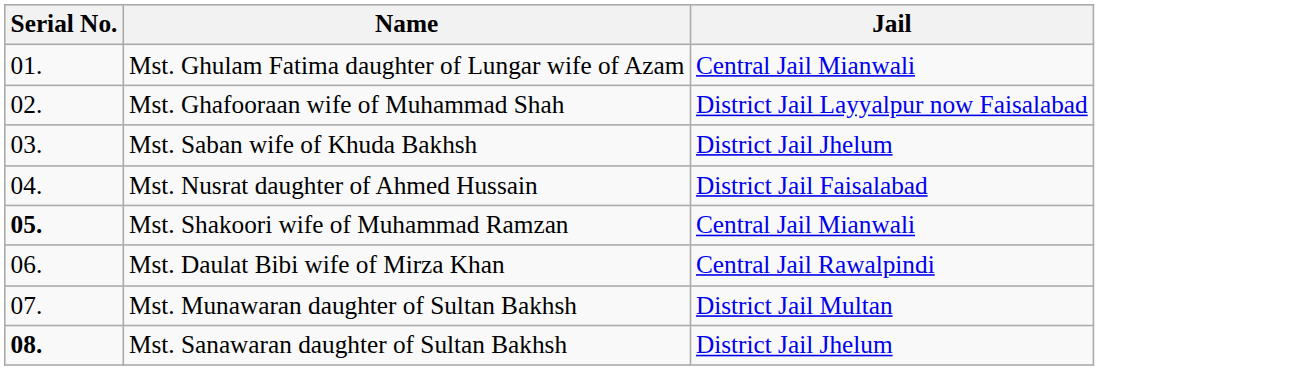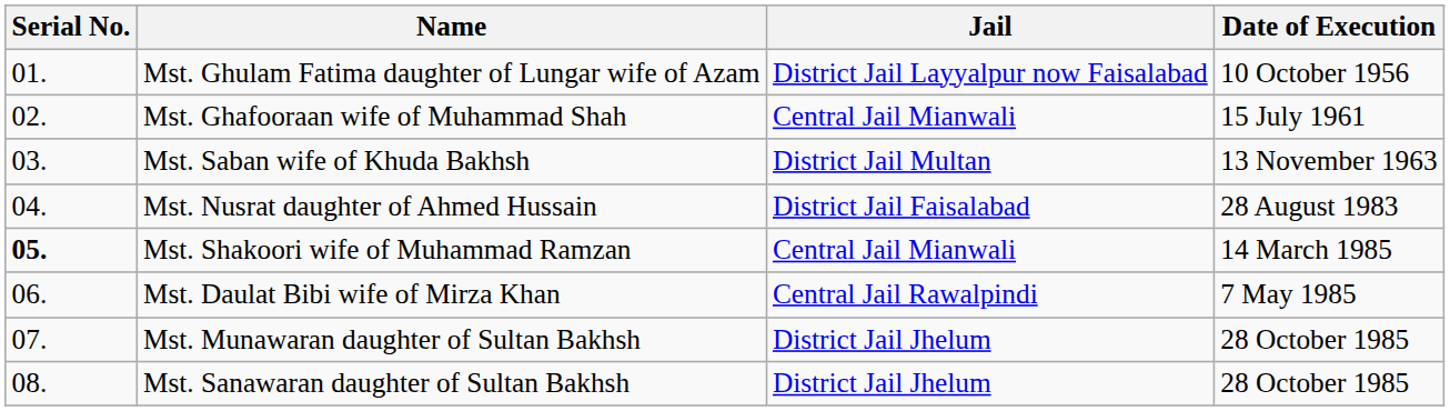+ column: Date of Execution | 10 October 1956 | 15 July 1961 | 13 November 1963 | 28 August 1983 | 14 March 1985 | 7 May 1985 | 28 October 1985 | 28 October 1985
Mst. Ghulam Fatima daughter of Lungar wife of Azam | Jail: Central Jail Mianwali -> District Jail Layyalpur now Faisalabad
Mst. Ghafooraan wife of Muhammad Shah | Jail: District Jail Layyalpur now Faisalabad -> Central Jail Mianwali
Mst. Saban wife of Khuda Bakhsh | Jail: District Jail Jhelum -> District Jail Multan
Mst. Munawaran daughter of Sultan Bakhsh | Jail: District Jail Multan -> District Jail Jhelum
Mst. Sanawaran daughter of Sultan Bakhsh | Serial No.: bold -> normal
